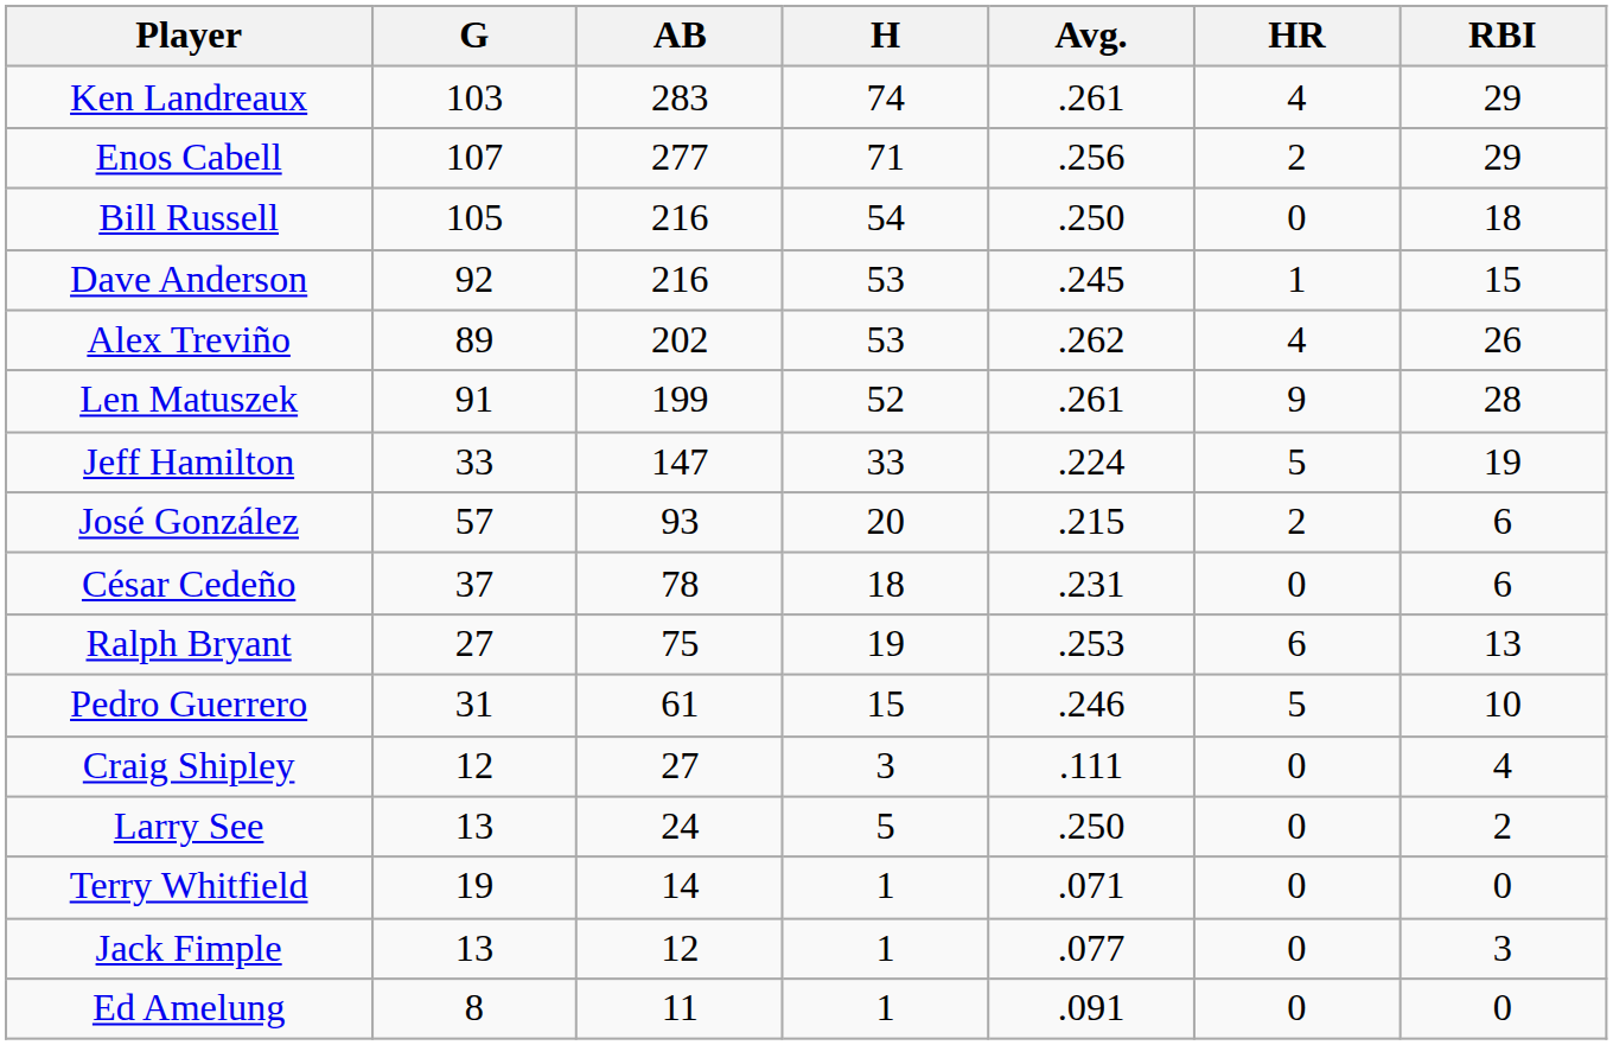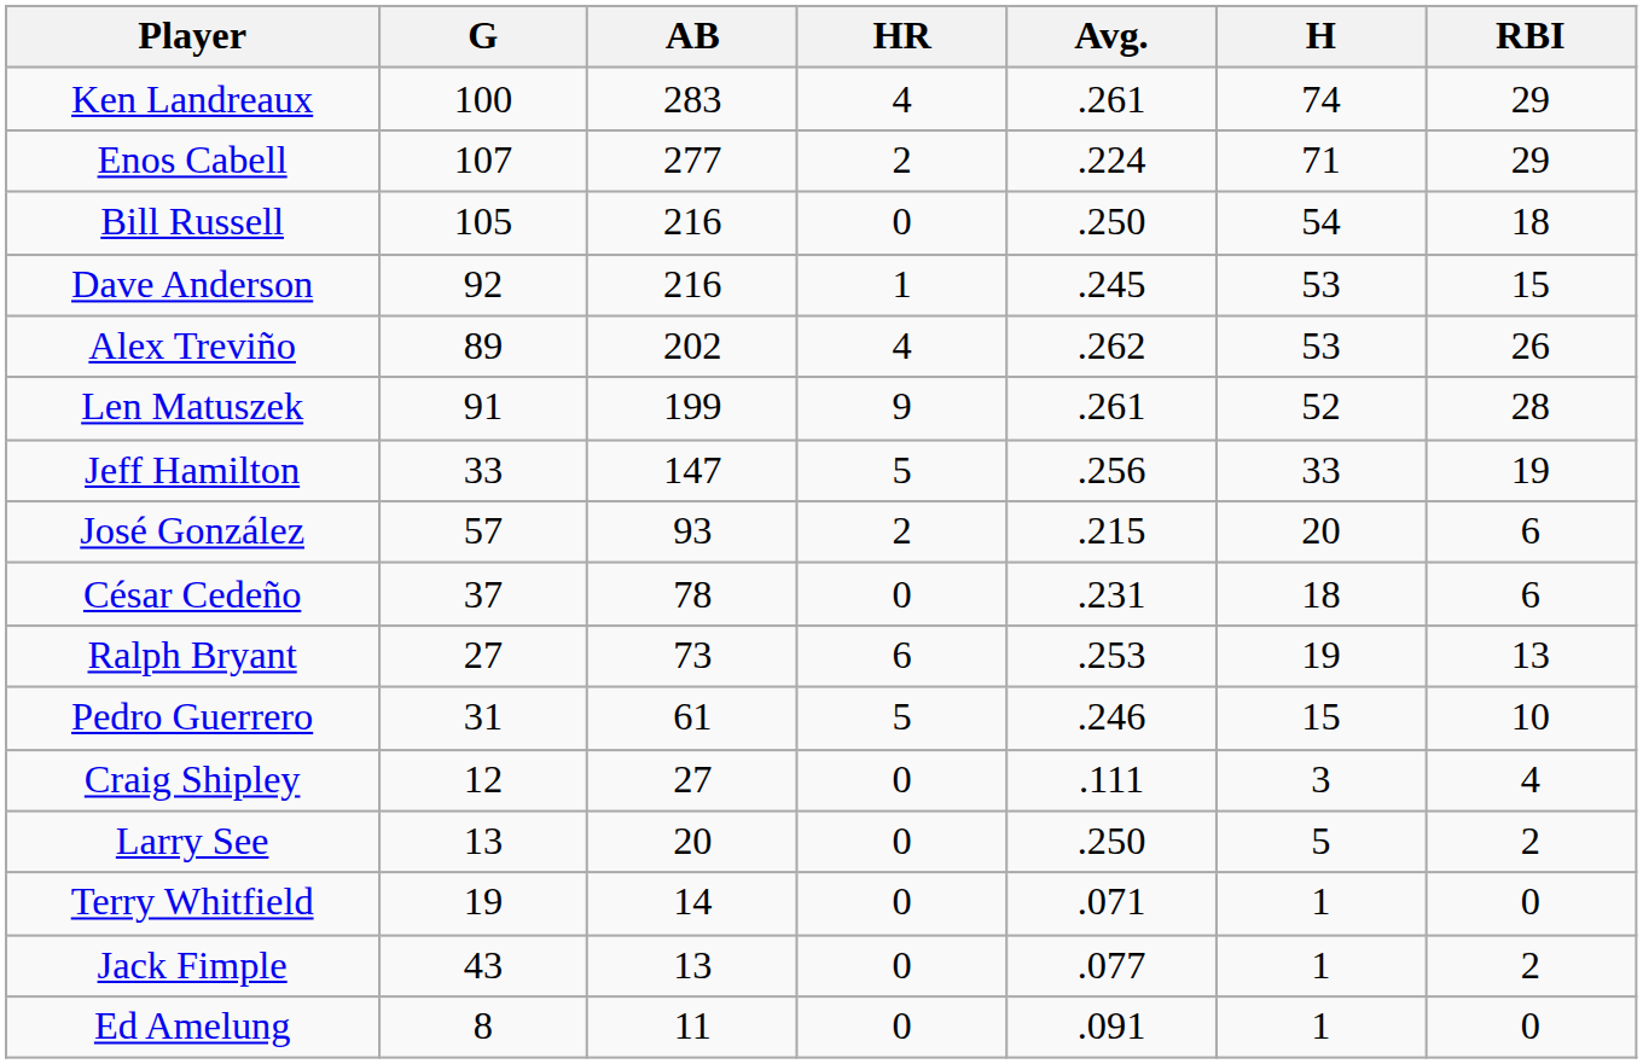columns swapped: H <-> HR
Ken Landreaux | G: 103 -> 100
Enos Cabell | Avg.: .256 -> .224
Jeff Hamilton | Avg.: .224 -> .256
Ralph Bryant | AB: 75 -> 73
Larry See | AB: 24 -> 20
Jack Fimple | G: 13 -> 43
Jack Fimple | AB: 12 -> 13
Jack Fimple | RBI: 3 -> 2
